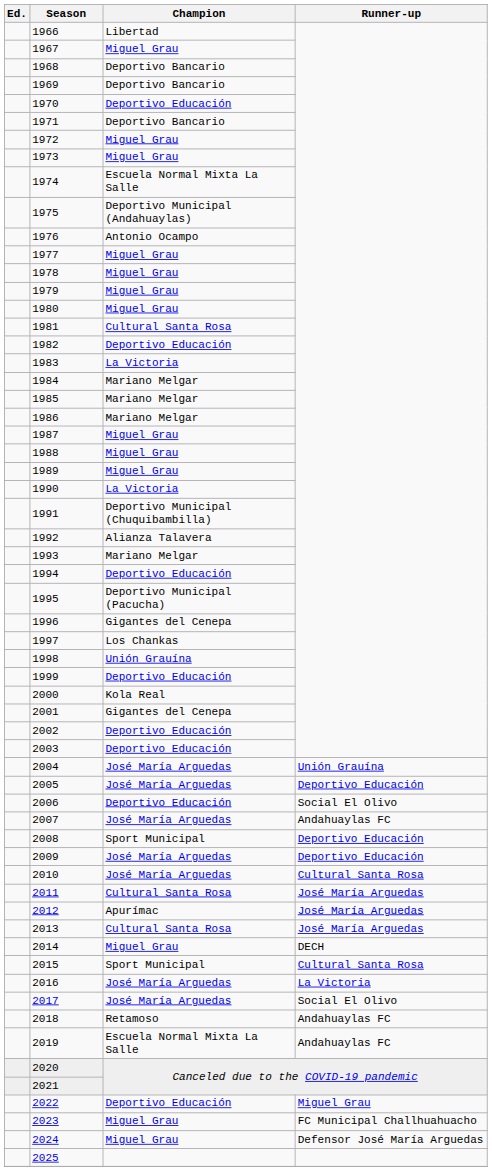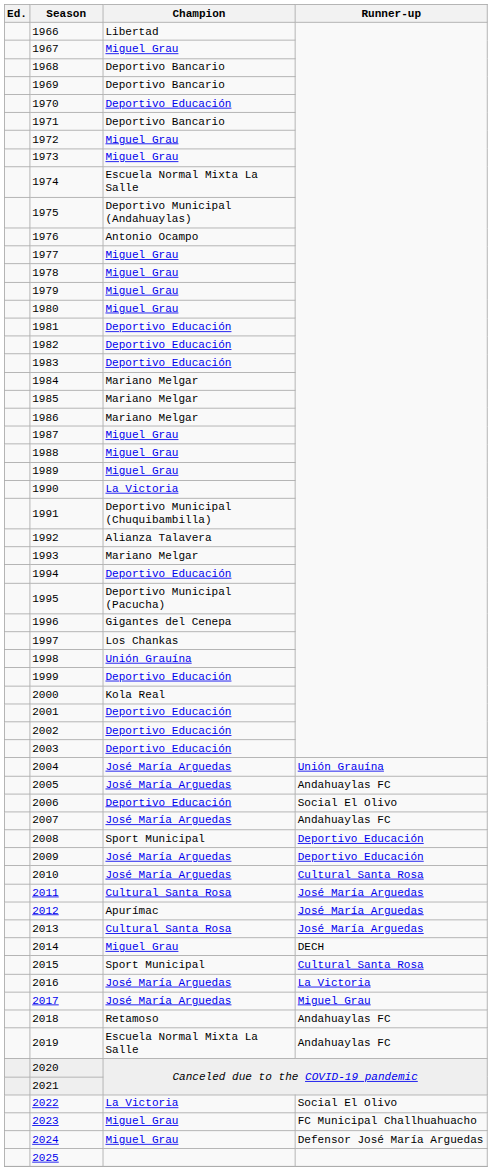1981 | Champion: Cultural Santa Rosa -> Deportivo Educación
1983 | Champion: La Victoria -> Deportivo Educación
2001 | Champion: Gigantes del Cenepa -> Deportivo Educación
2005 | Runner-up: Deportivo Educación -> Andahuaylas FC
2017 | Runner-up: Social El Olivo -> Miguel Grau
2022 | Champion: Deportivo Educación -> La Victoria
2022 | Runner-up: Miguel Grau -> Social El Olivo
